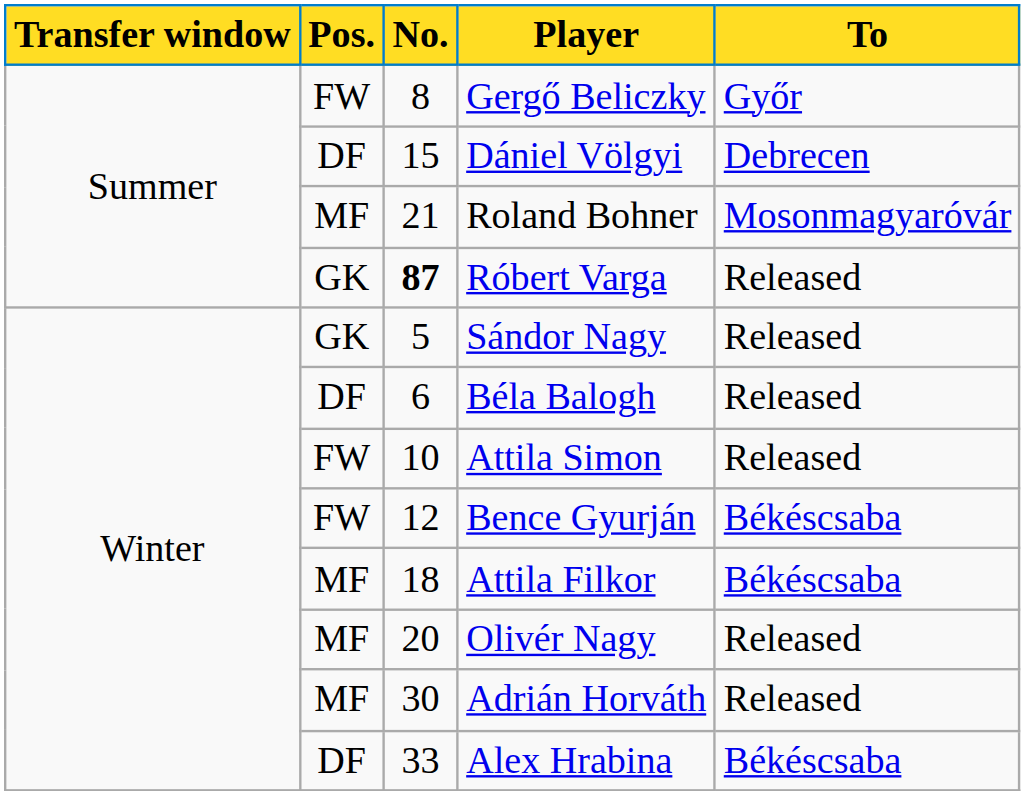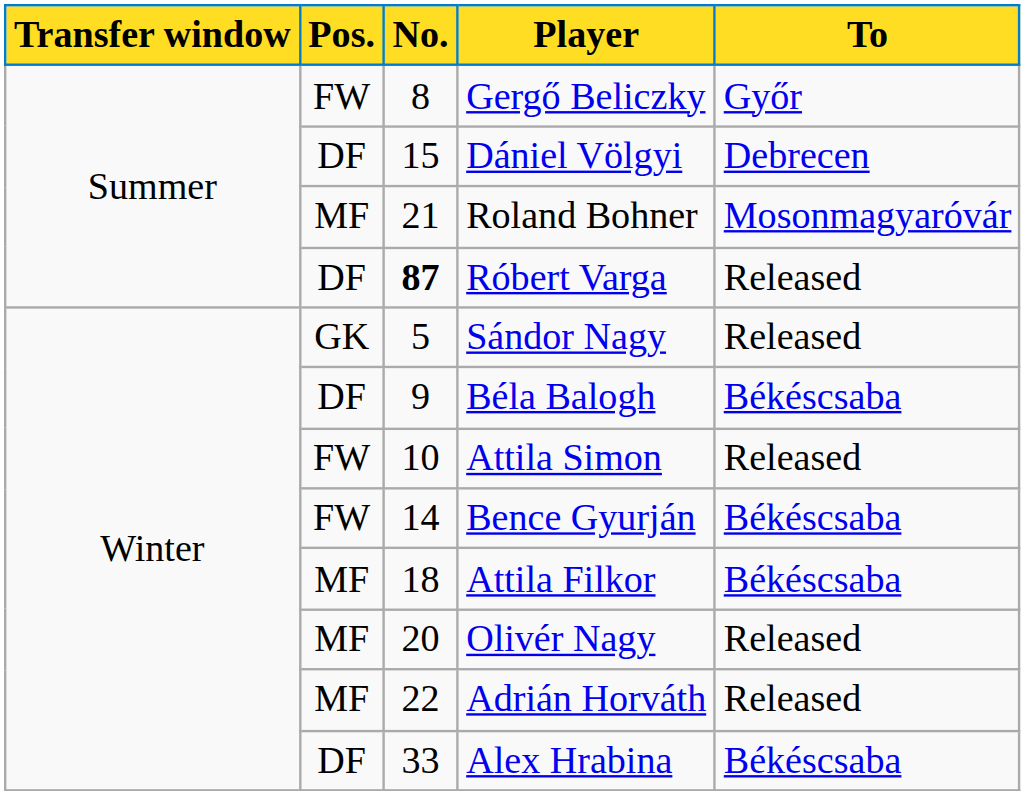Róbert Varga | Pos.: GK -> DF
Béla Balogh | No.: 6 -> 9
Béla Balogh | To: Released -> Békéscsaba
Bence Gyurján | No.: 12 -> 14
Adrián Horváth | No.: 30 -> 22
